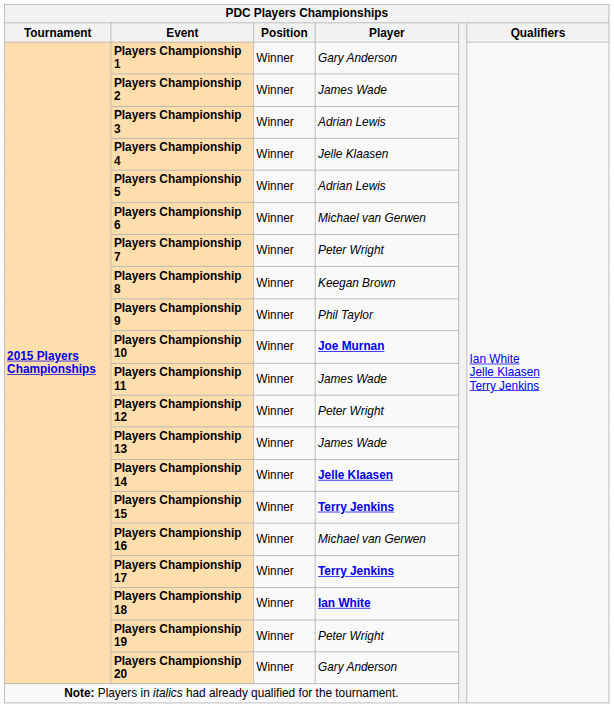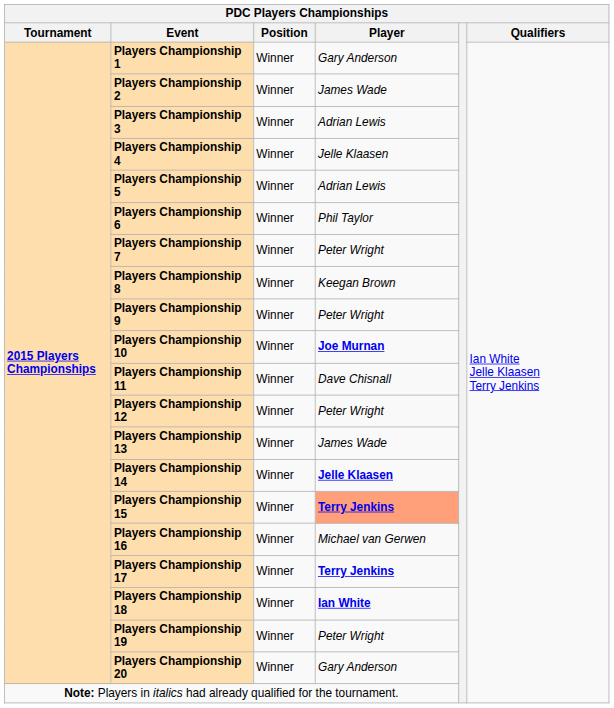Players Championship 6 | Player: Michael van Gerwen -> Phil Taylor
Players Championship 9 | Player: Phil Taylor -> Peter Wright
Players Championship 11 | Player: James Wade -> Dave Chisnall
Players Championship 15 | Player: no background -> lightsalmon background
